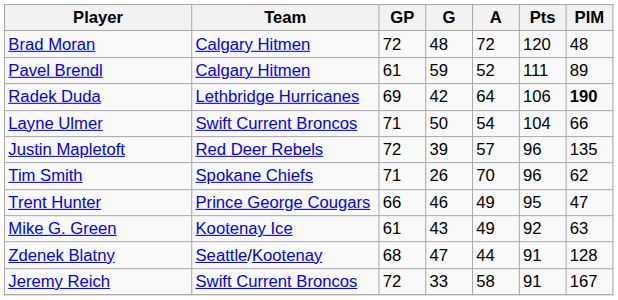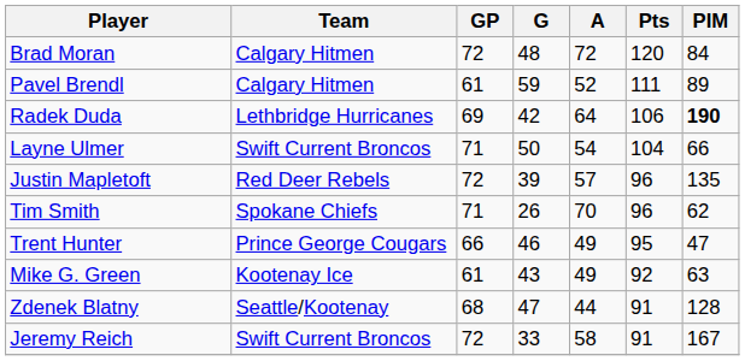Brad Moran | PIM: 48 -> 84
